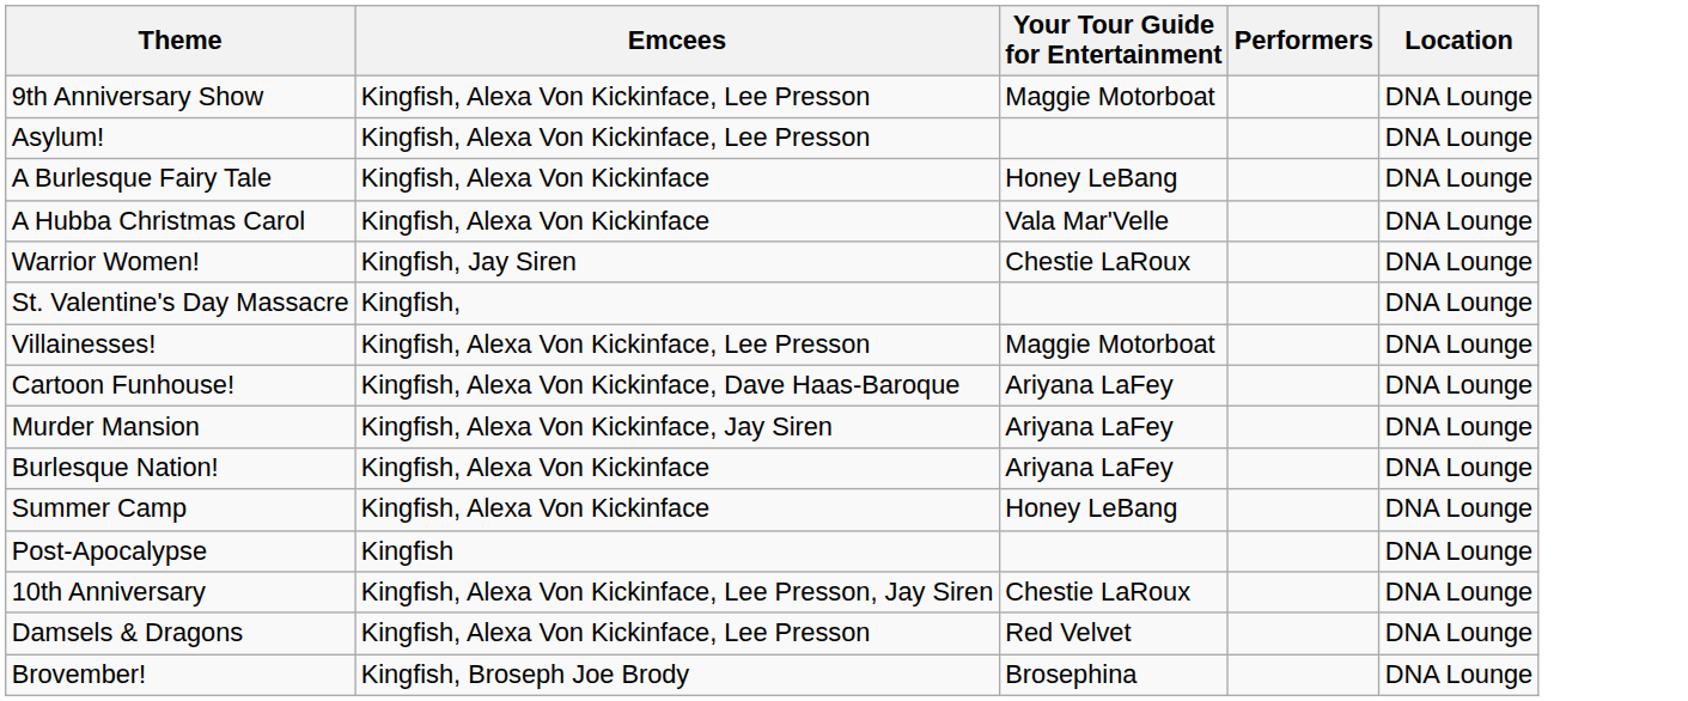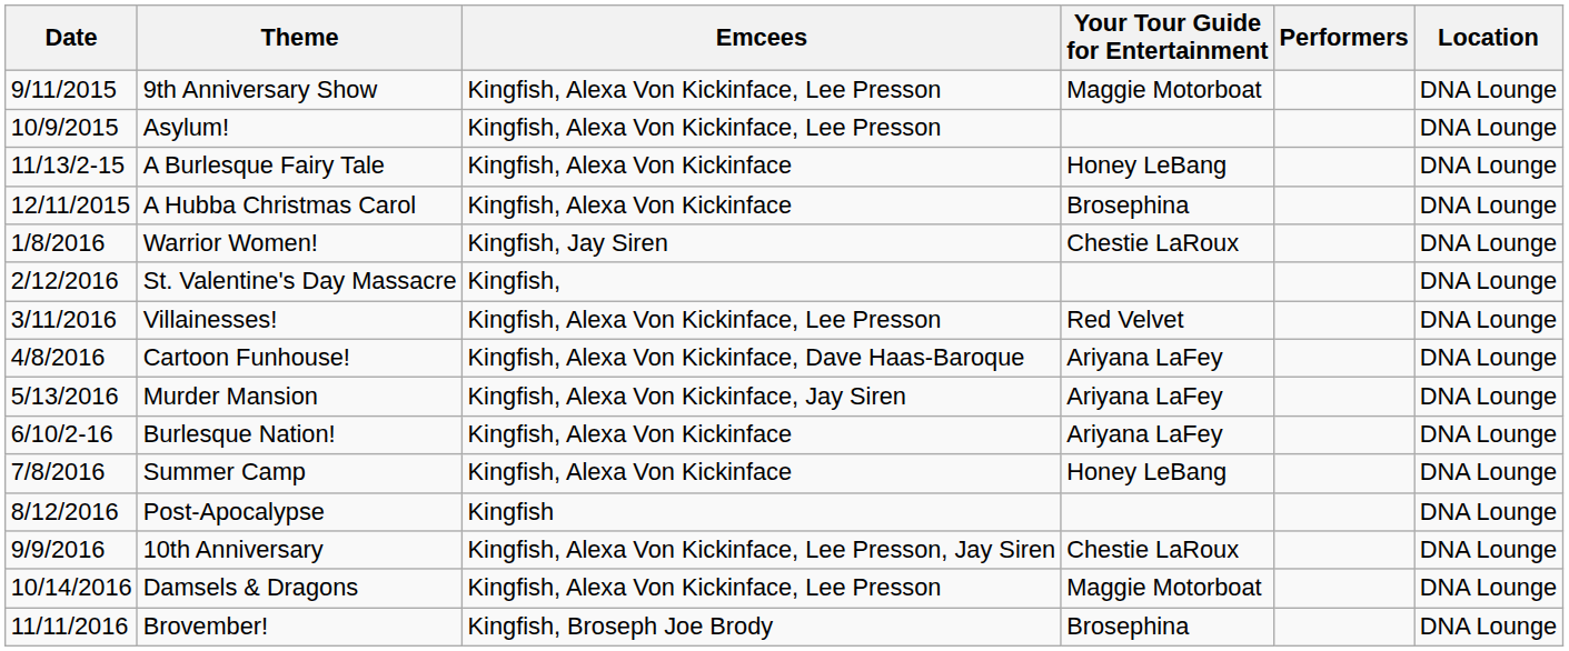+ column: Date | 9/11/2015 | 10/9/2015 | 11/13/2-15 | 12/11/2015 | 1/8/2016 | 2/12/2016 | 3/11/2016 | 4/8/2016 | 5/13/2016 | 6/10/2-16 | 7/8/2016 | 8/12/2016 | 9/9/2016 | 10/14/2016 | 11/11/2016
A Hubba Christmas Carol | Your Tour Guide for Entertainment: Vala Mar'Velle -> Brosephina
Villainesses! | Your Tour Guide for Entertainment: Maggie Motorboat -> Red Velvet
Damsels & Dragons | Your Tour Guide for Entertainment: Red Velvet -> Maggie Motorboat
